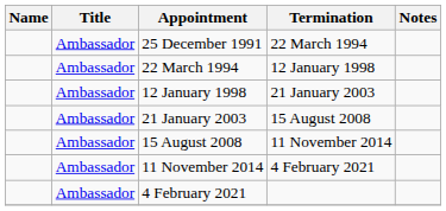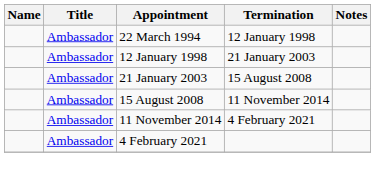- row: Ambassador | 25 December 1991 | 22 March 1994
